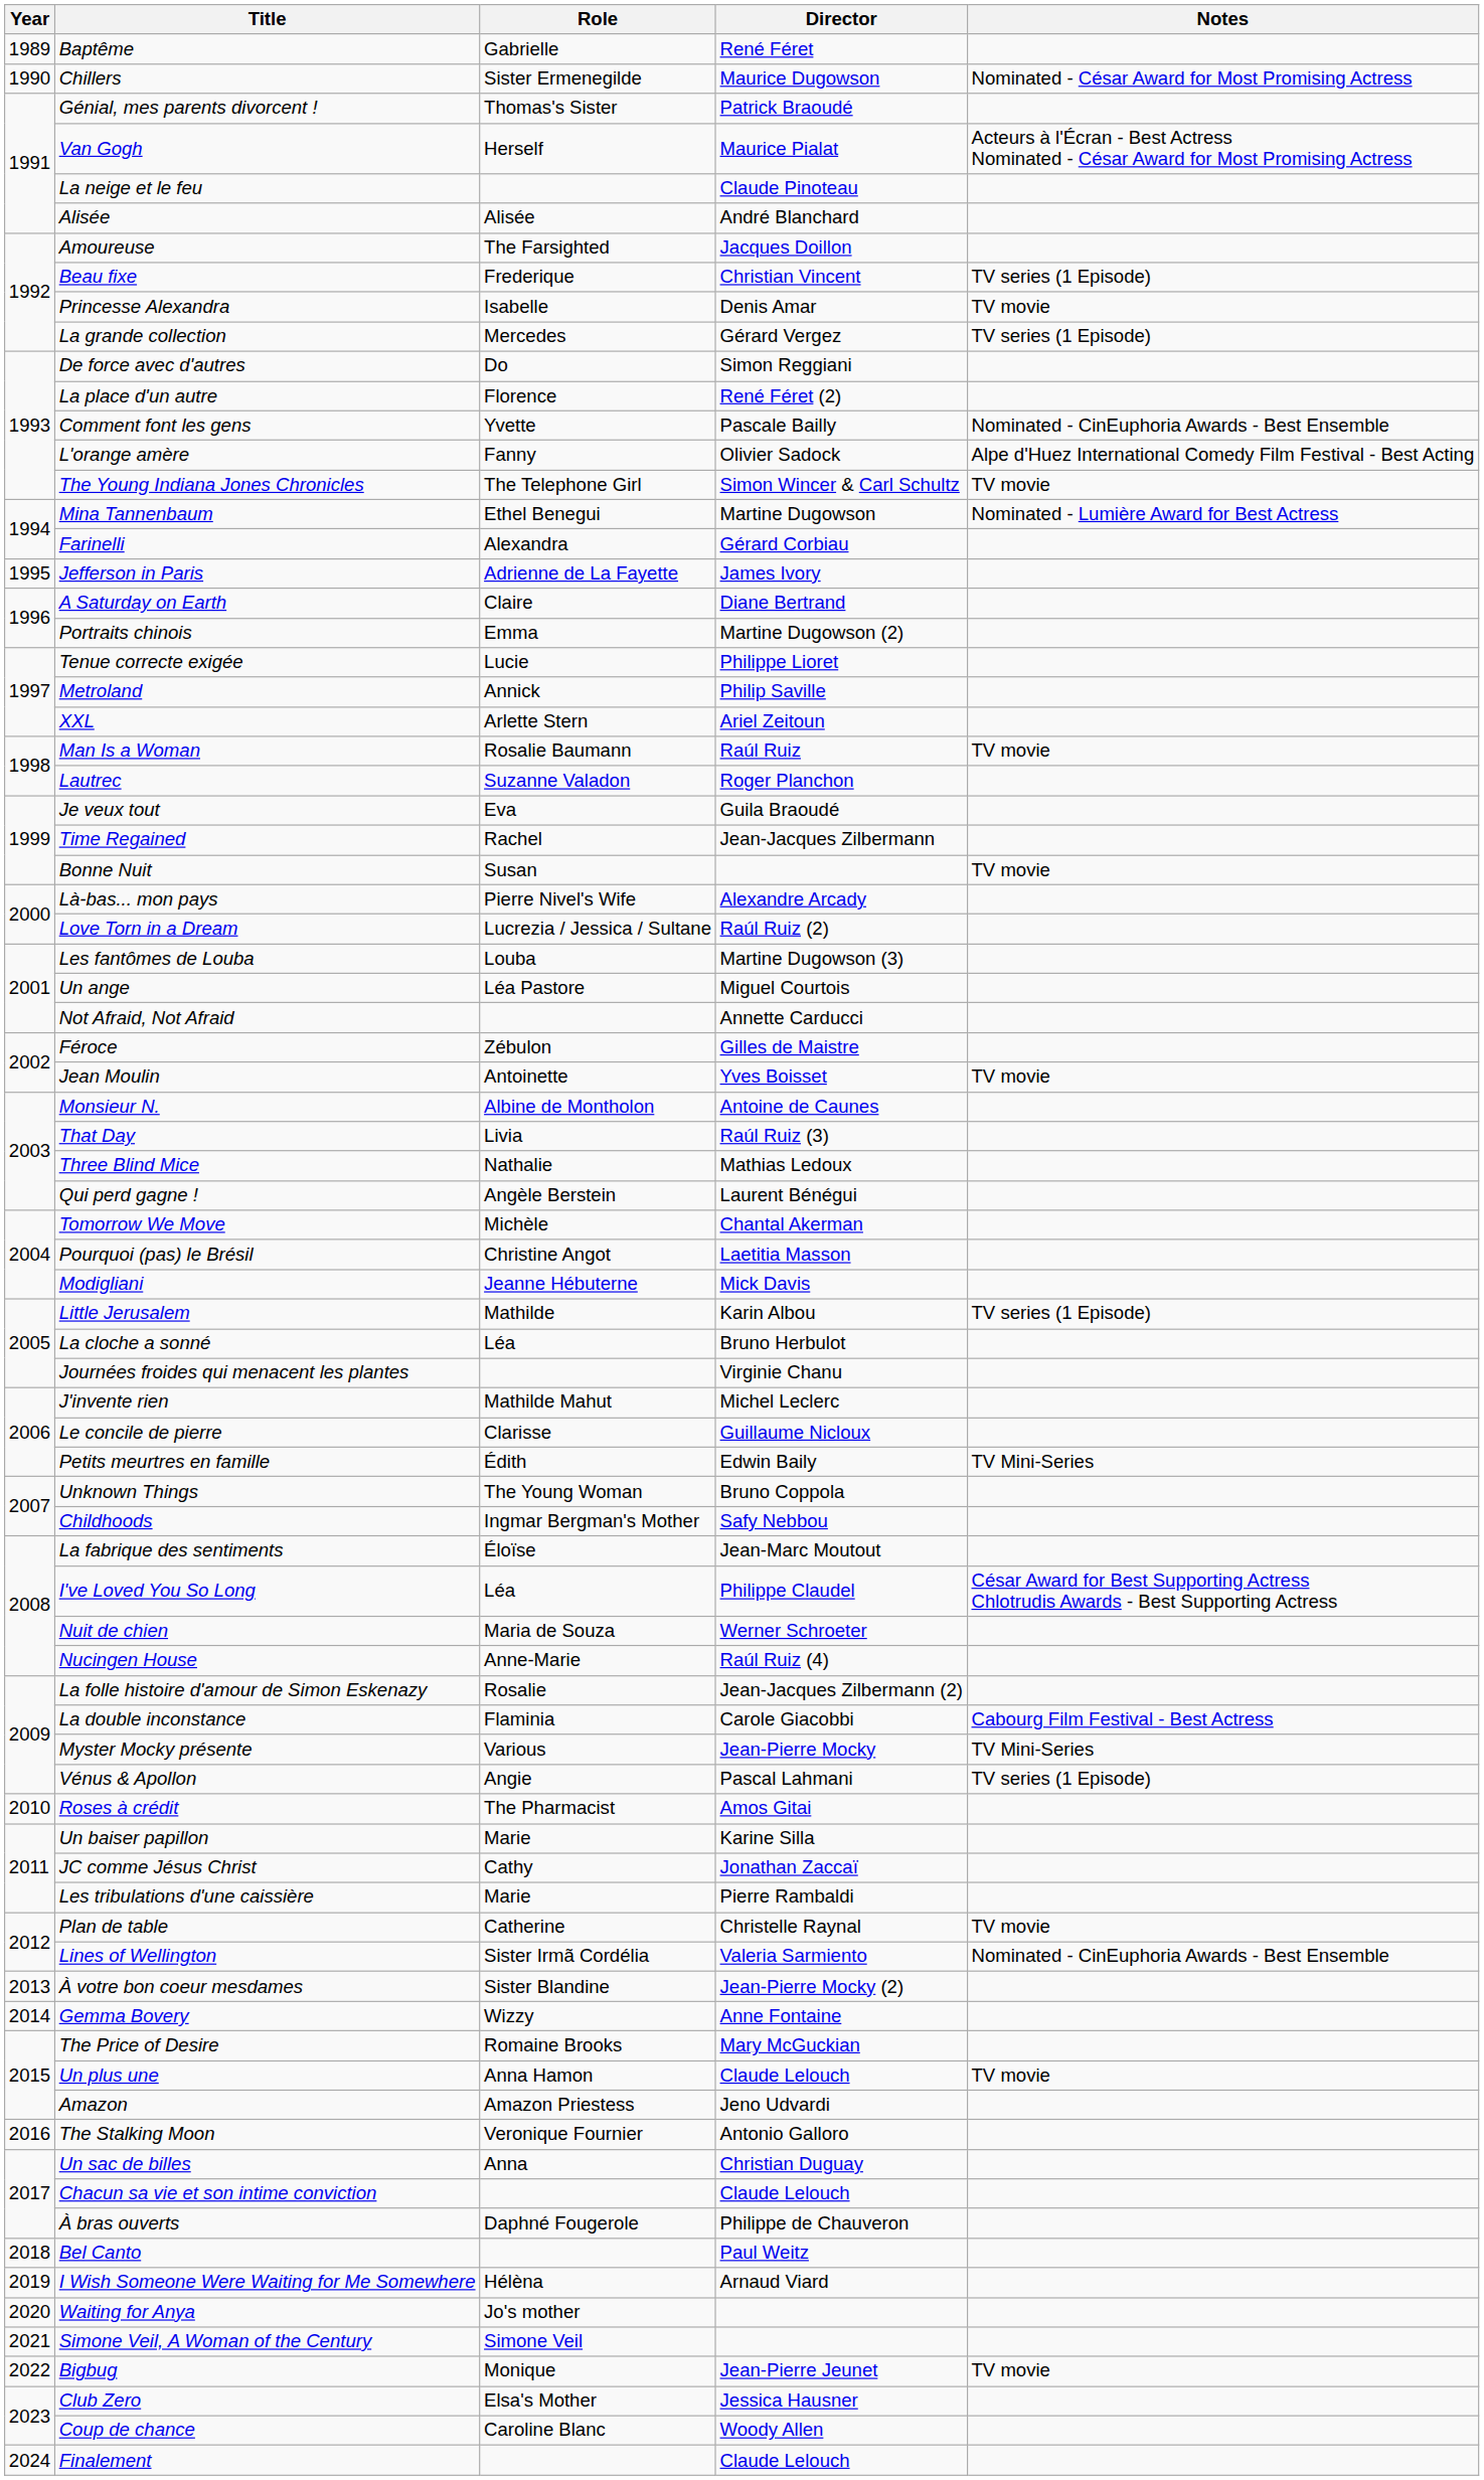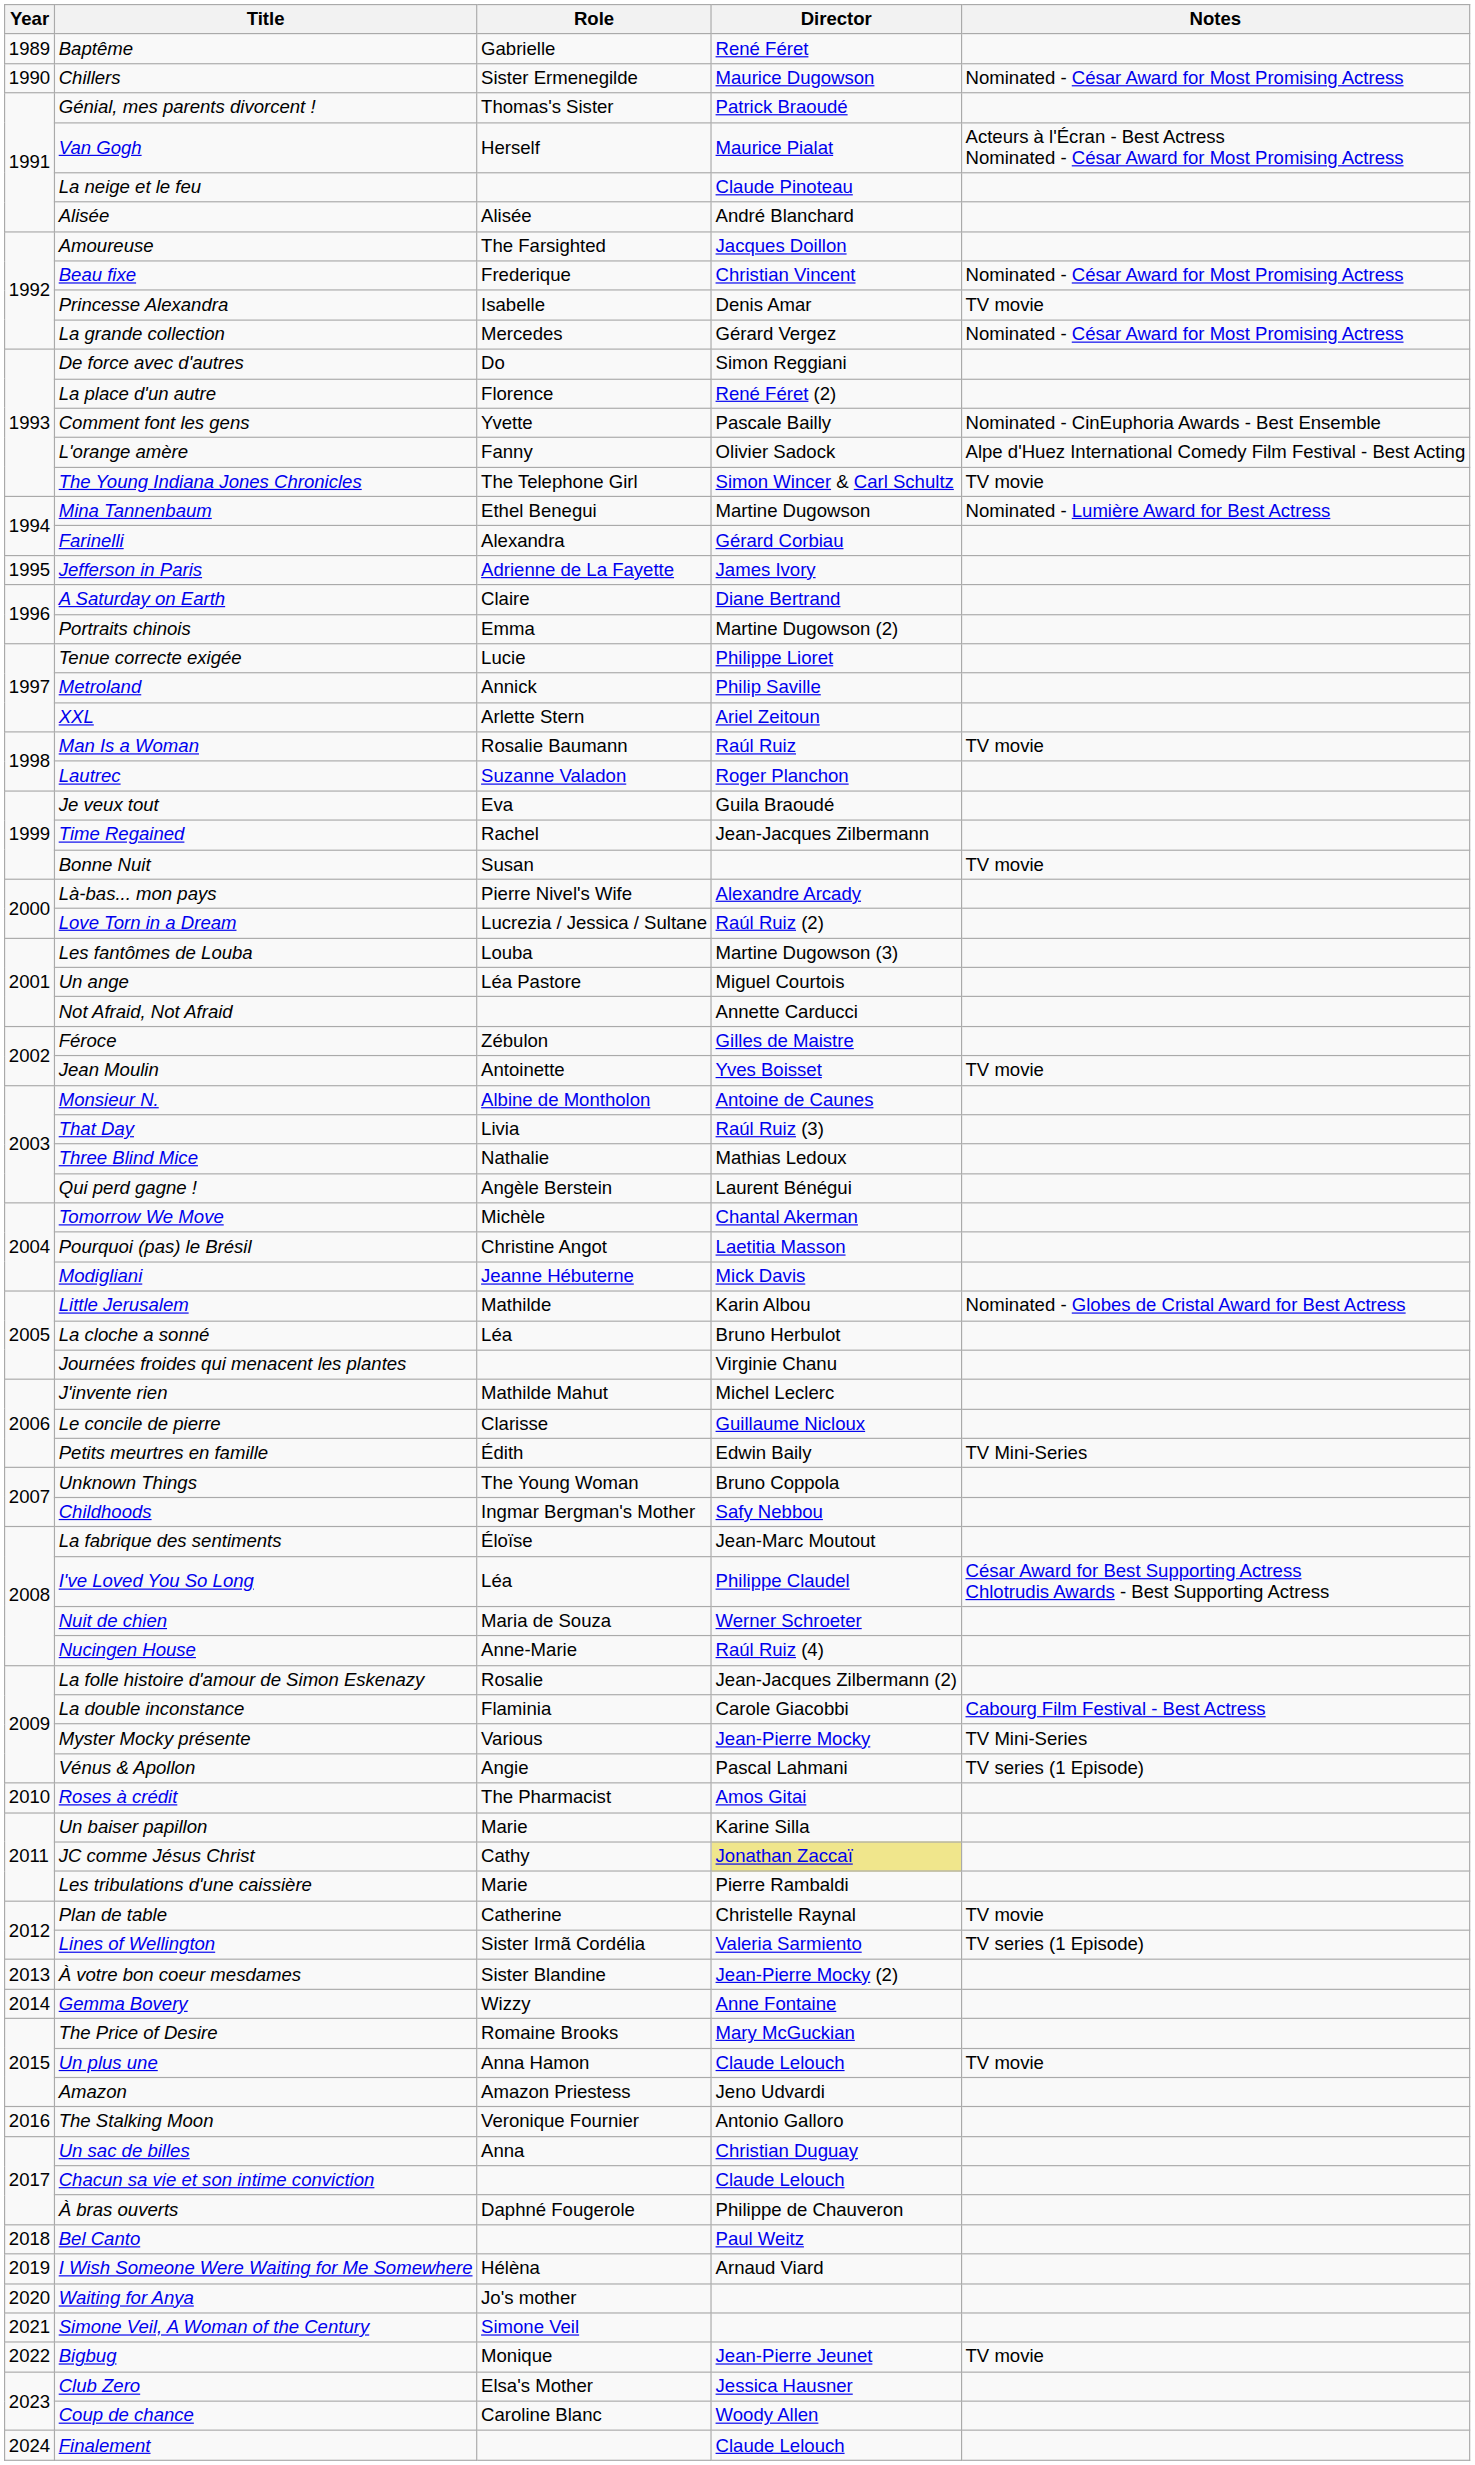Beau fixe | Notes: TV series (1 Episode) -> Nominated - César Award for Most Promising Actress
La grande collection | Notes: TV series (1 Episode) -> Nominated - César Award for Most Promising Actress
Little Jerusalem | Notes: TV series (1 Episode) -> Nominated - Globes de Cristal Award for Best Actress
JC comme Jésus Christ | Director: no background -> khaki background
Lines of Wellington | Notes: Nominated - CinEuphoria Awards - Best Ensemble -> TV series (1 Episode)
